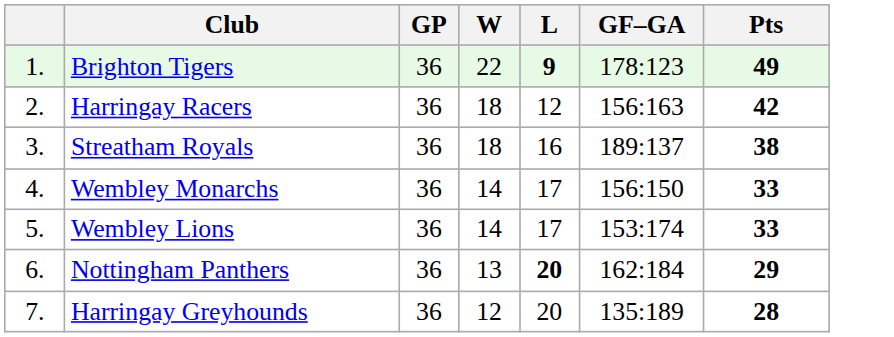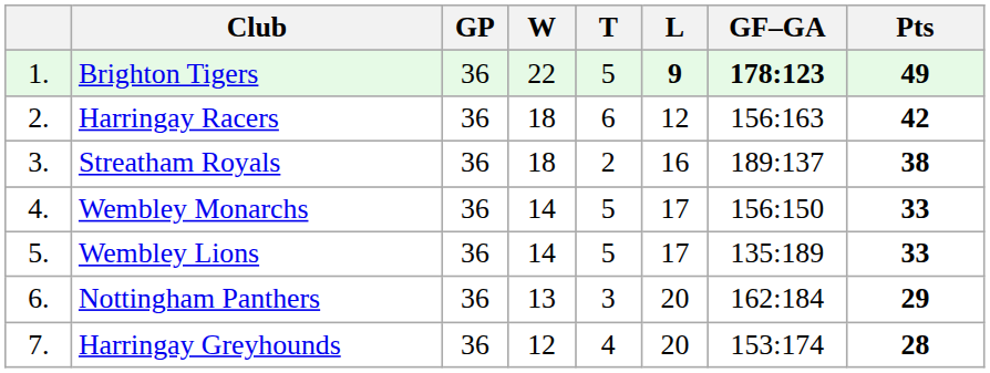+ column: T | 5 | 6 | 2 | 5 | 5 | 3 | 4
Brighton Tigers | GF–GA: normal -> bold
Wembley Lions | GF–GA: 153:174 -> 135:189
Nottingham Panthers | L: bold -> normal
Harringay Greyhounds | GF–GA: 135:189 -> 153:174
